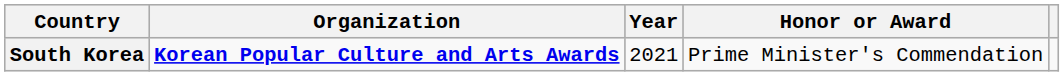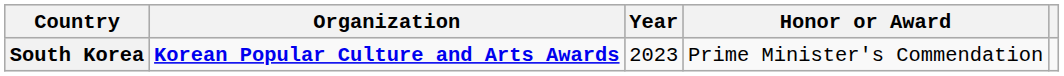South Korea | Year: 2021 -> 2023
